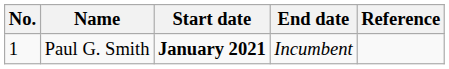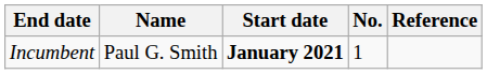columns swapped: No. <-> End date
